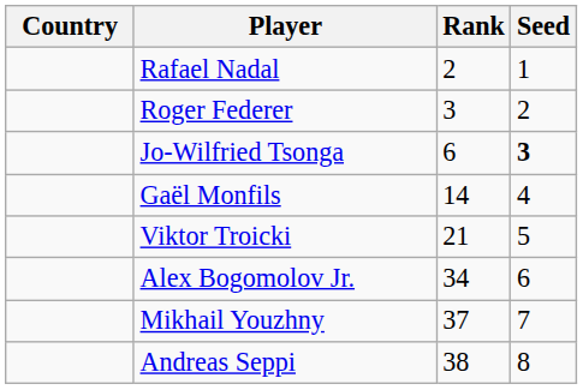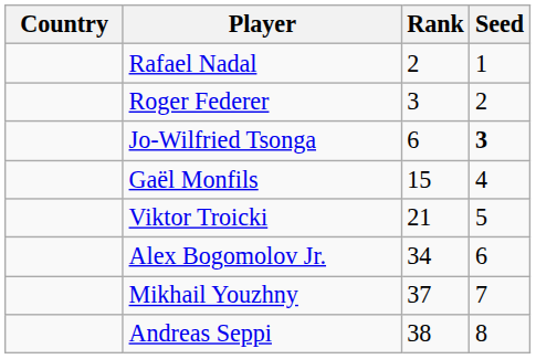Gaël Monfils | Rank: 14 -> 15
